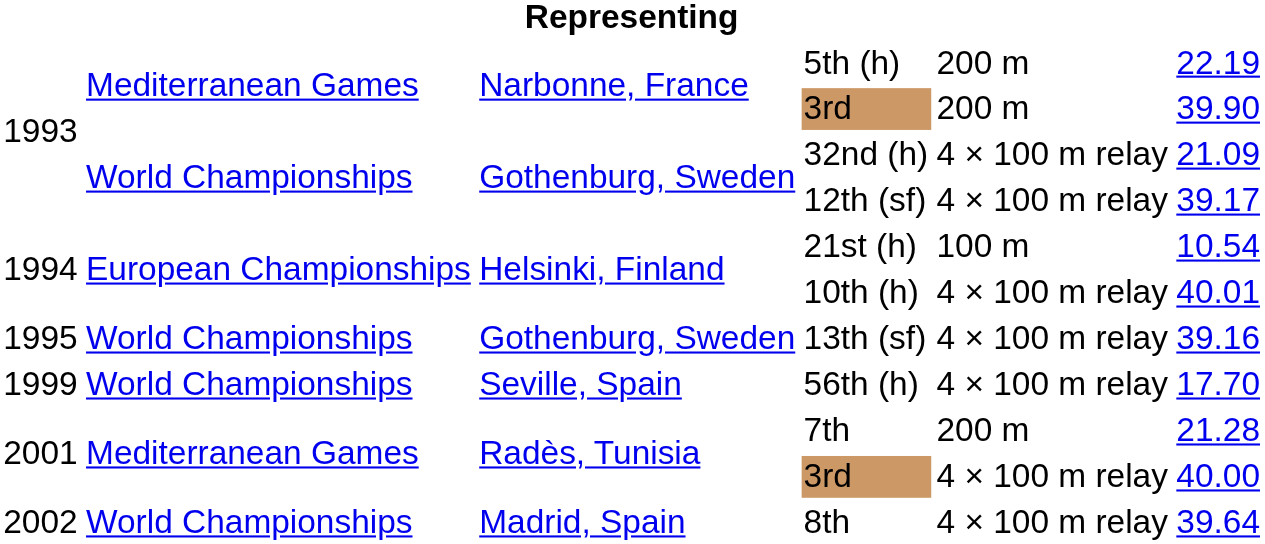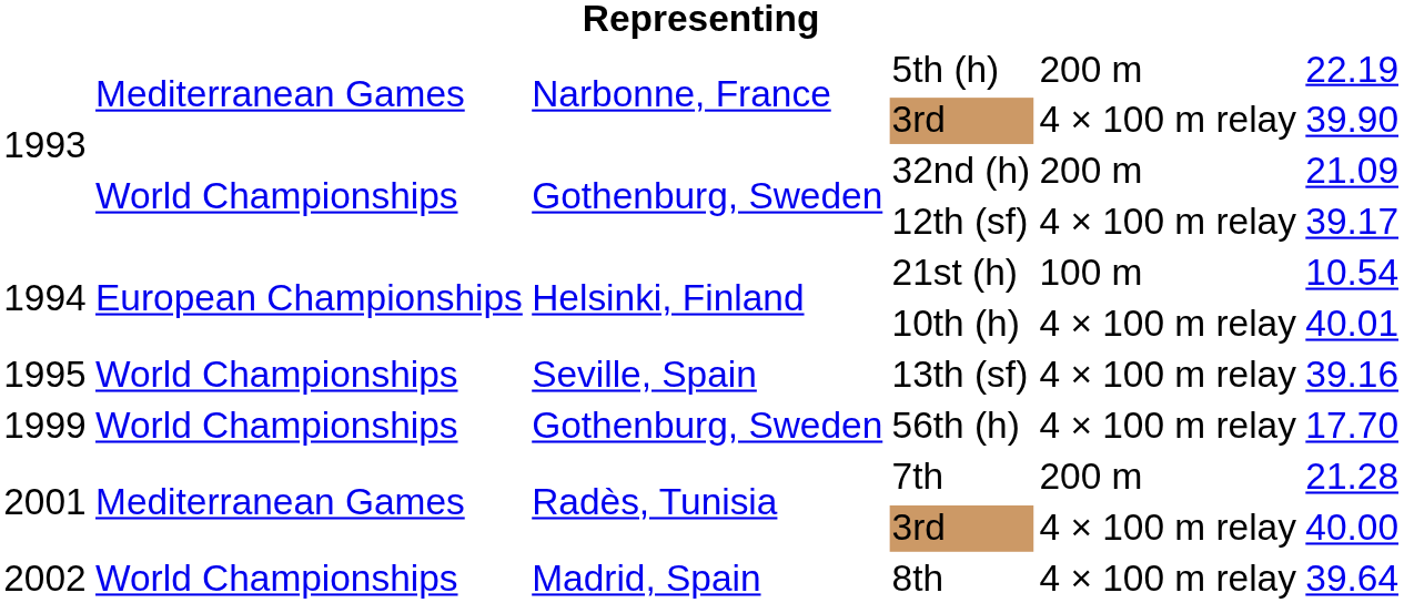1993 / 3rd | column 5: 200 m -> 4 × 100 m relay
32nd (h) | column 5: 4 × 100 m relay -> 200 m
13th (sf) | column 3: Gothenburg, Sweden -> Seville, Spain
56th (h) | column 3: Seville, Spain -> Gothenburg, Sweden
